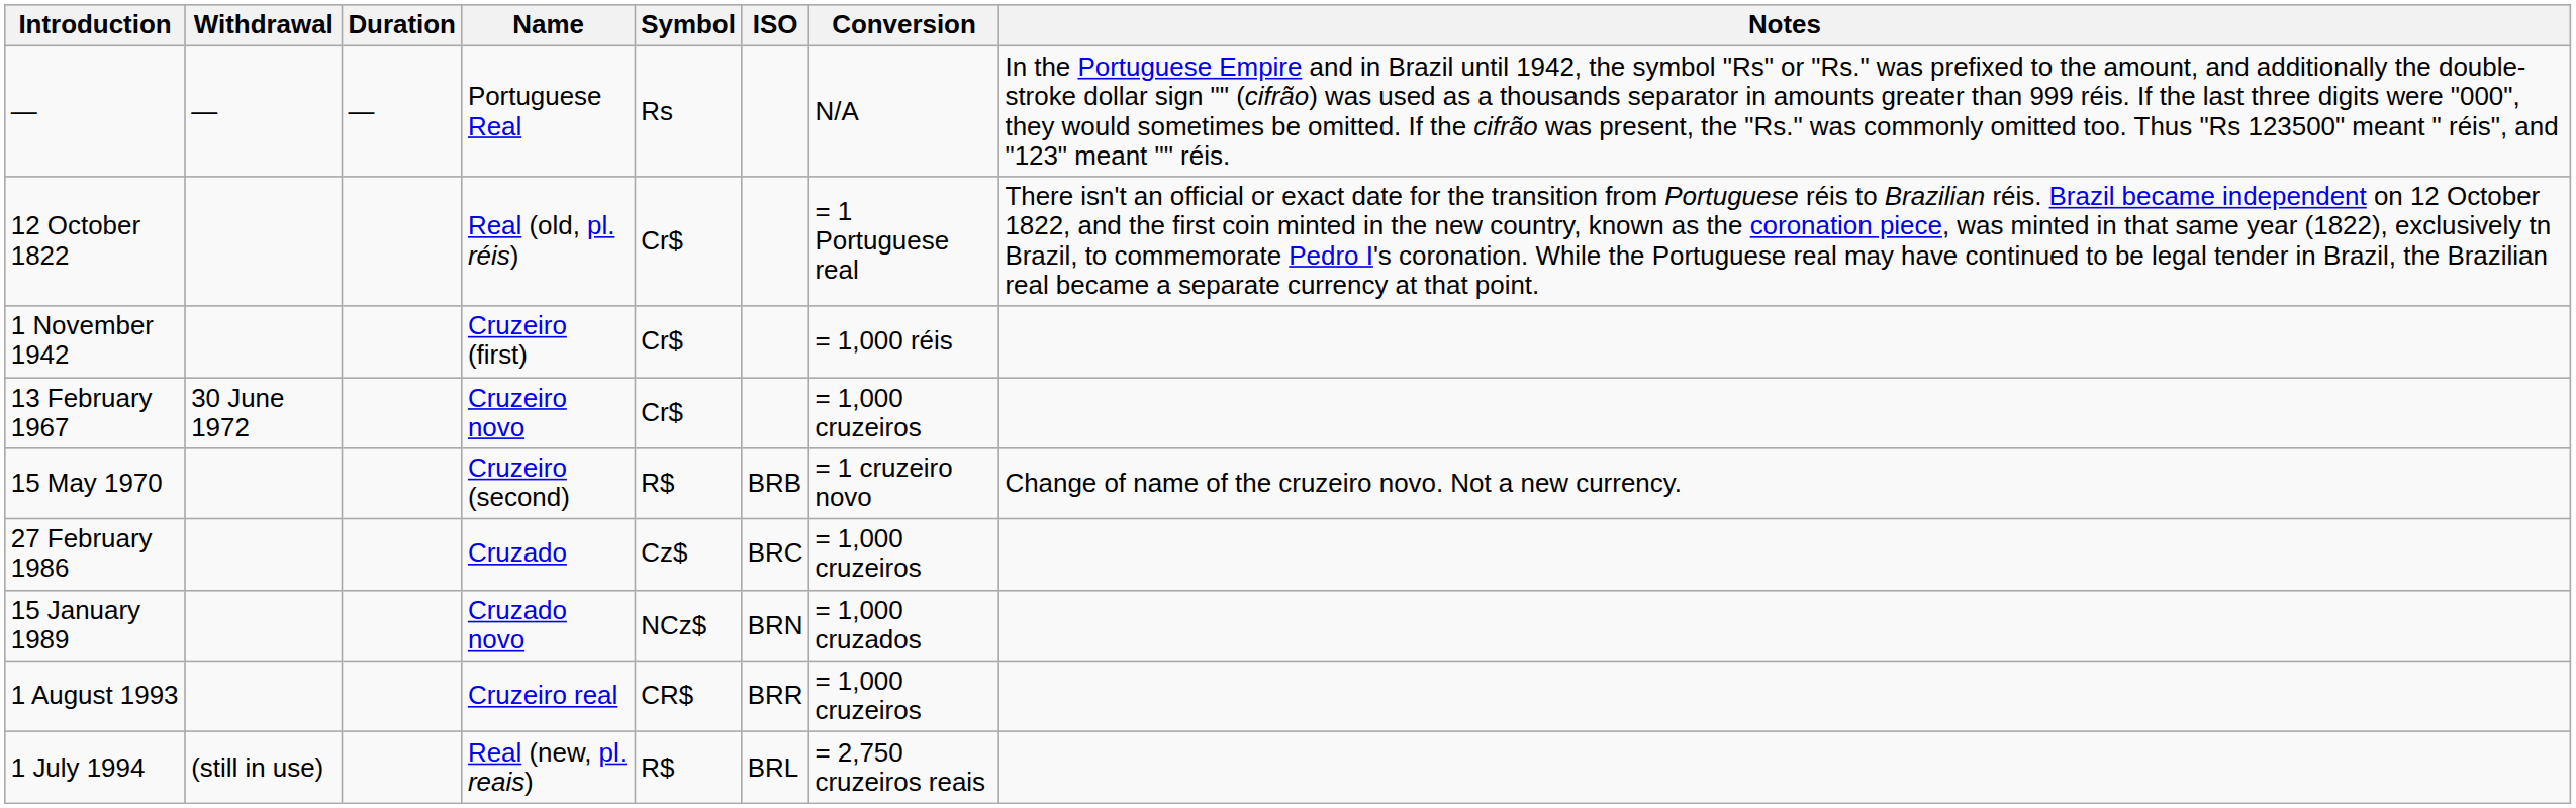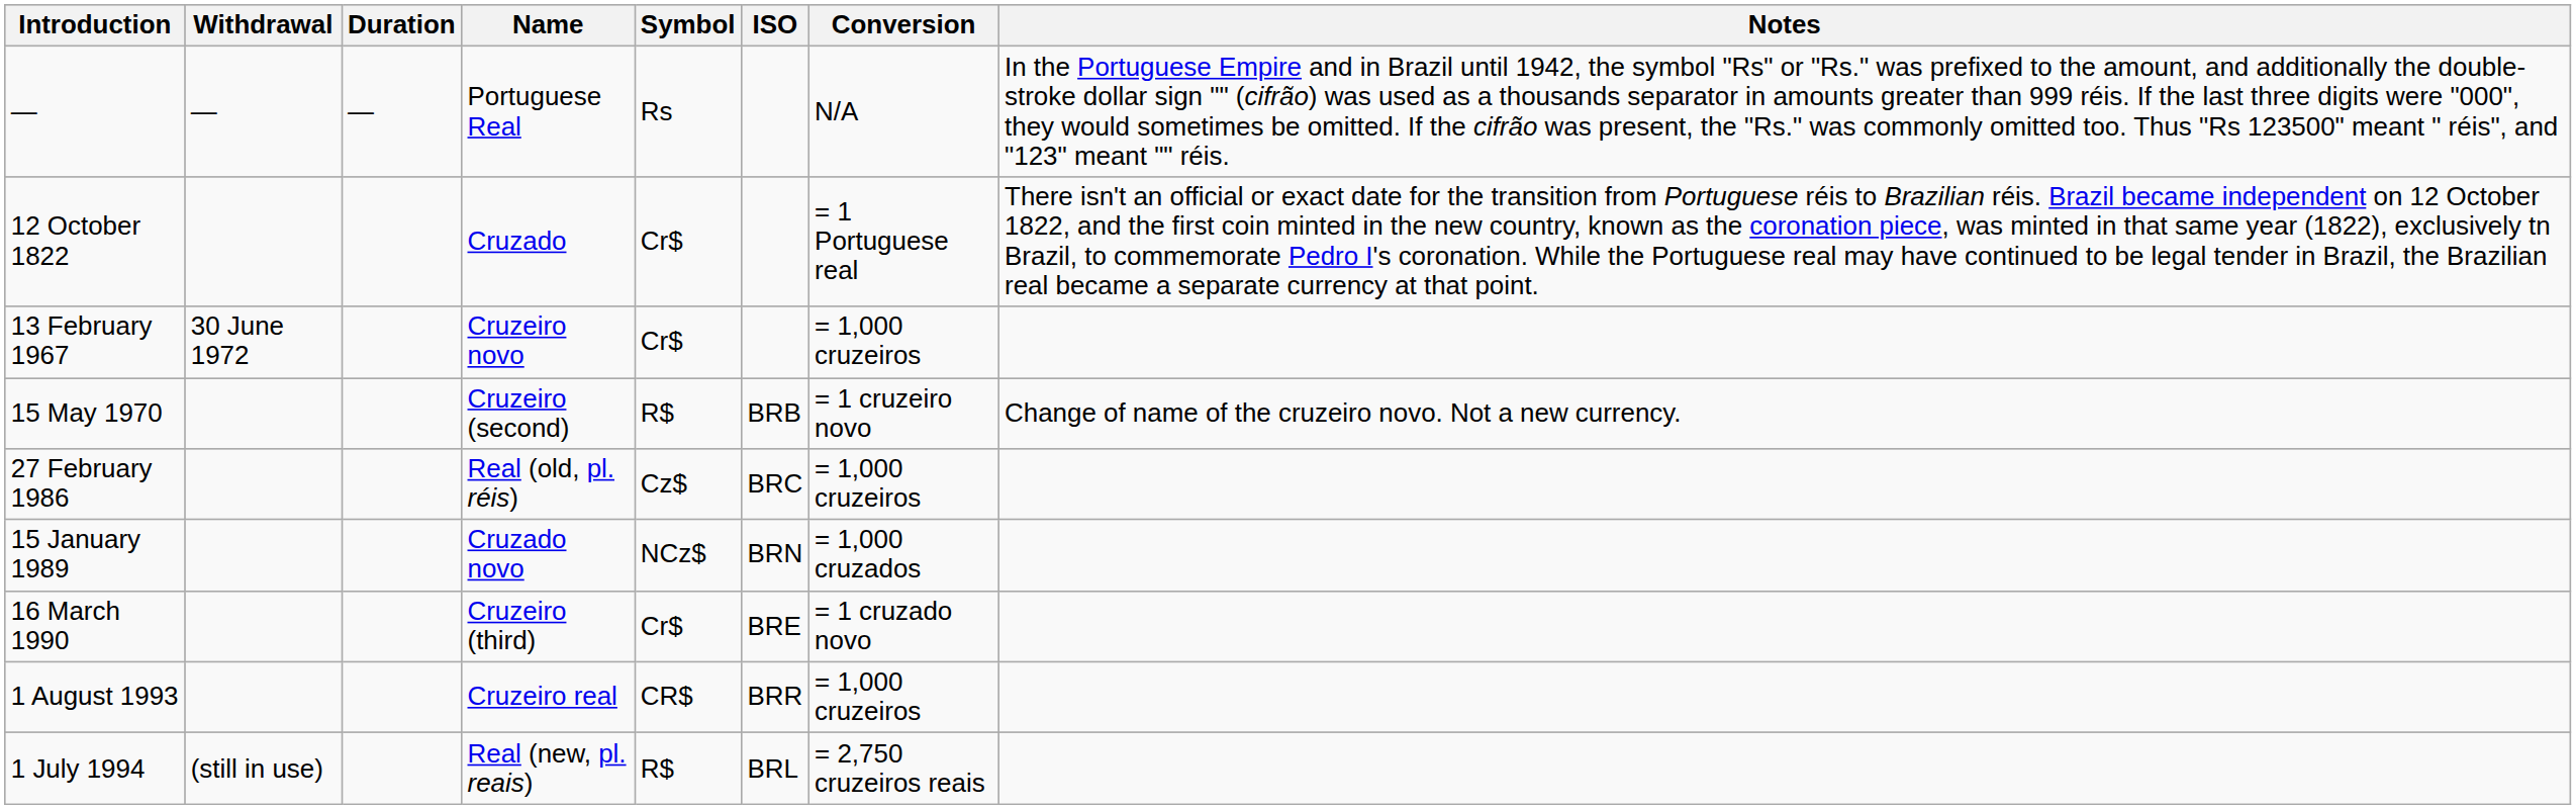12 October 1822 | Name: Real (old, pl. réis) -> Cruzado
- row: 1 November 1942 | Cruzeiro (first) | Cr$ | = 1,000 réis
27 February 1986 | Name: Cruzado -> Real (old, pl. réis)
+ row: 16 March 1990 | Cruzeiro (third) | Cr$ | BRE | = 1 cruzado novo
